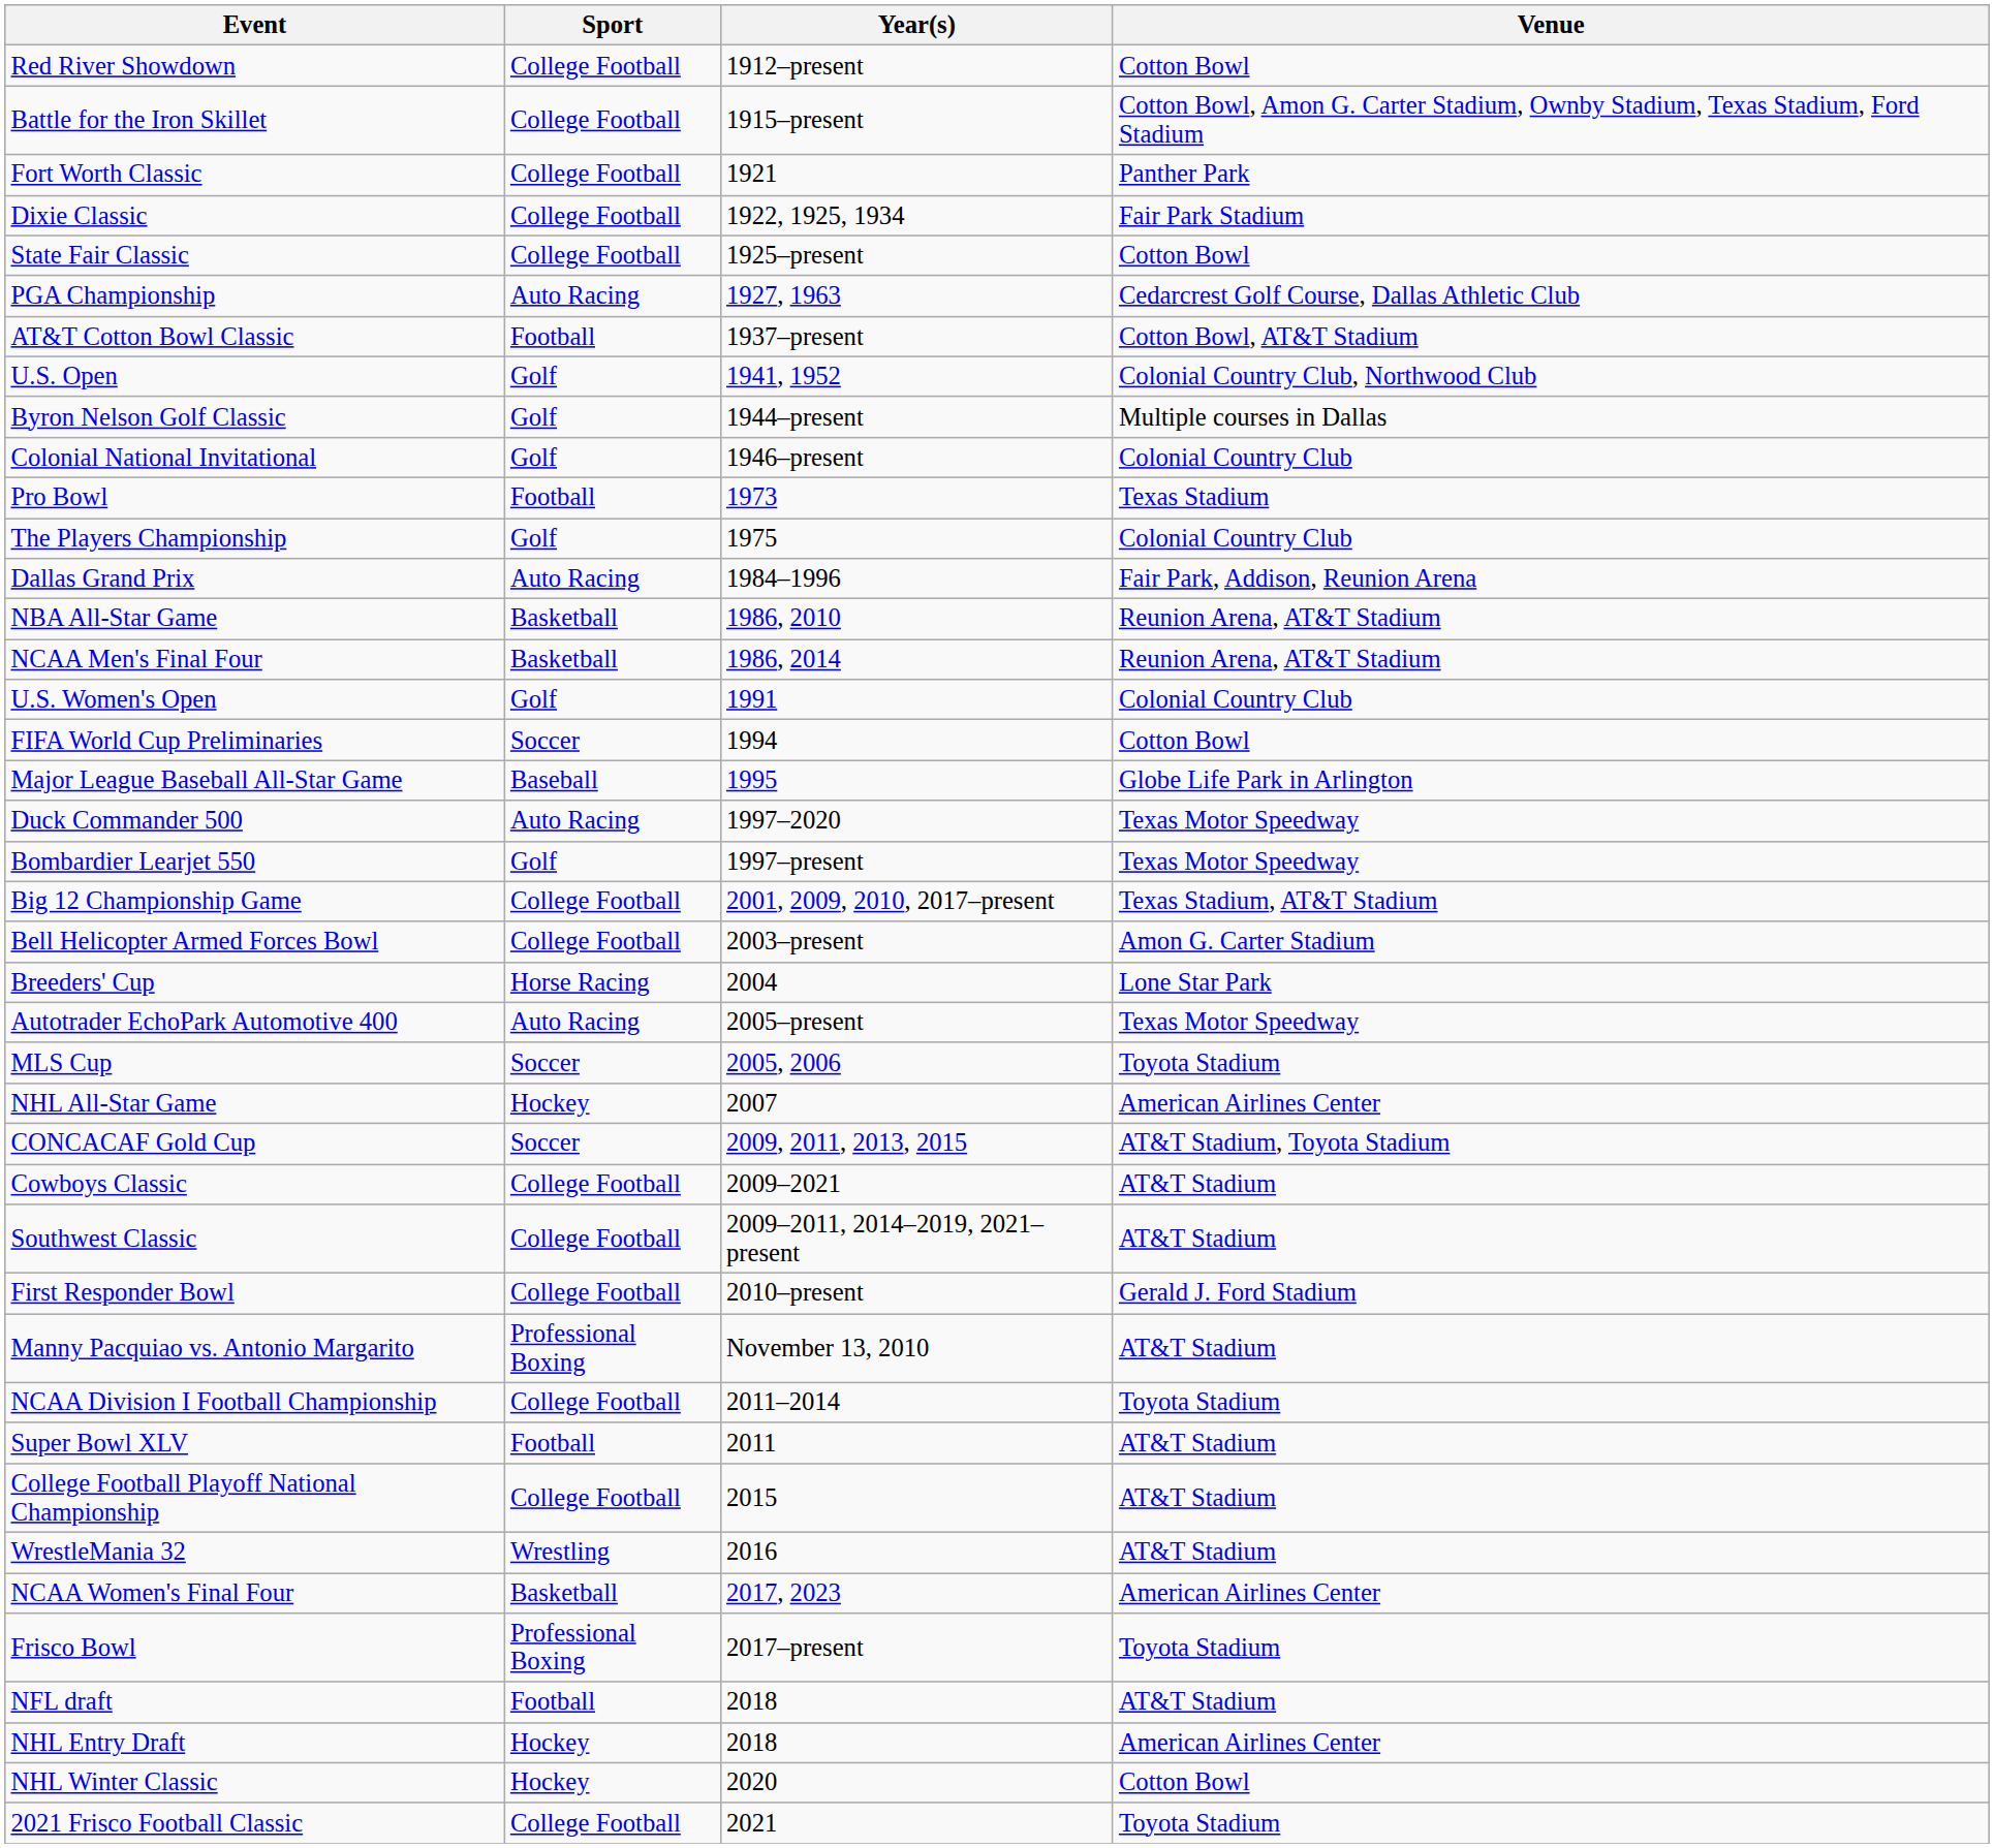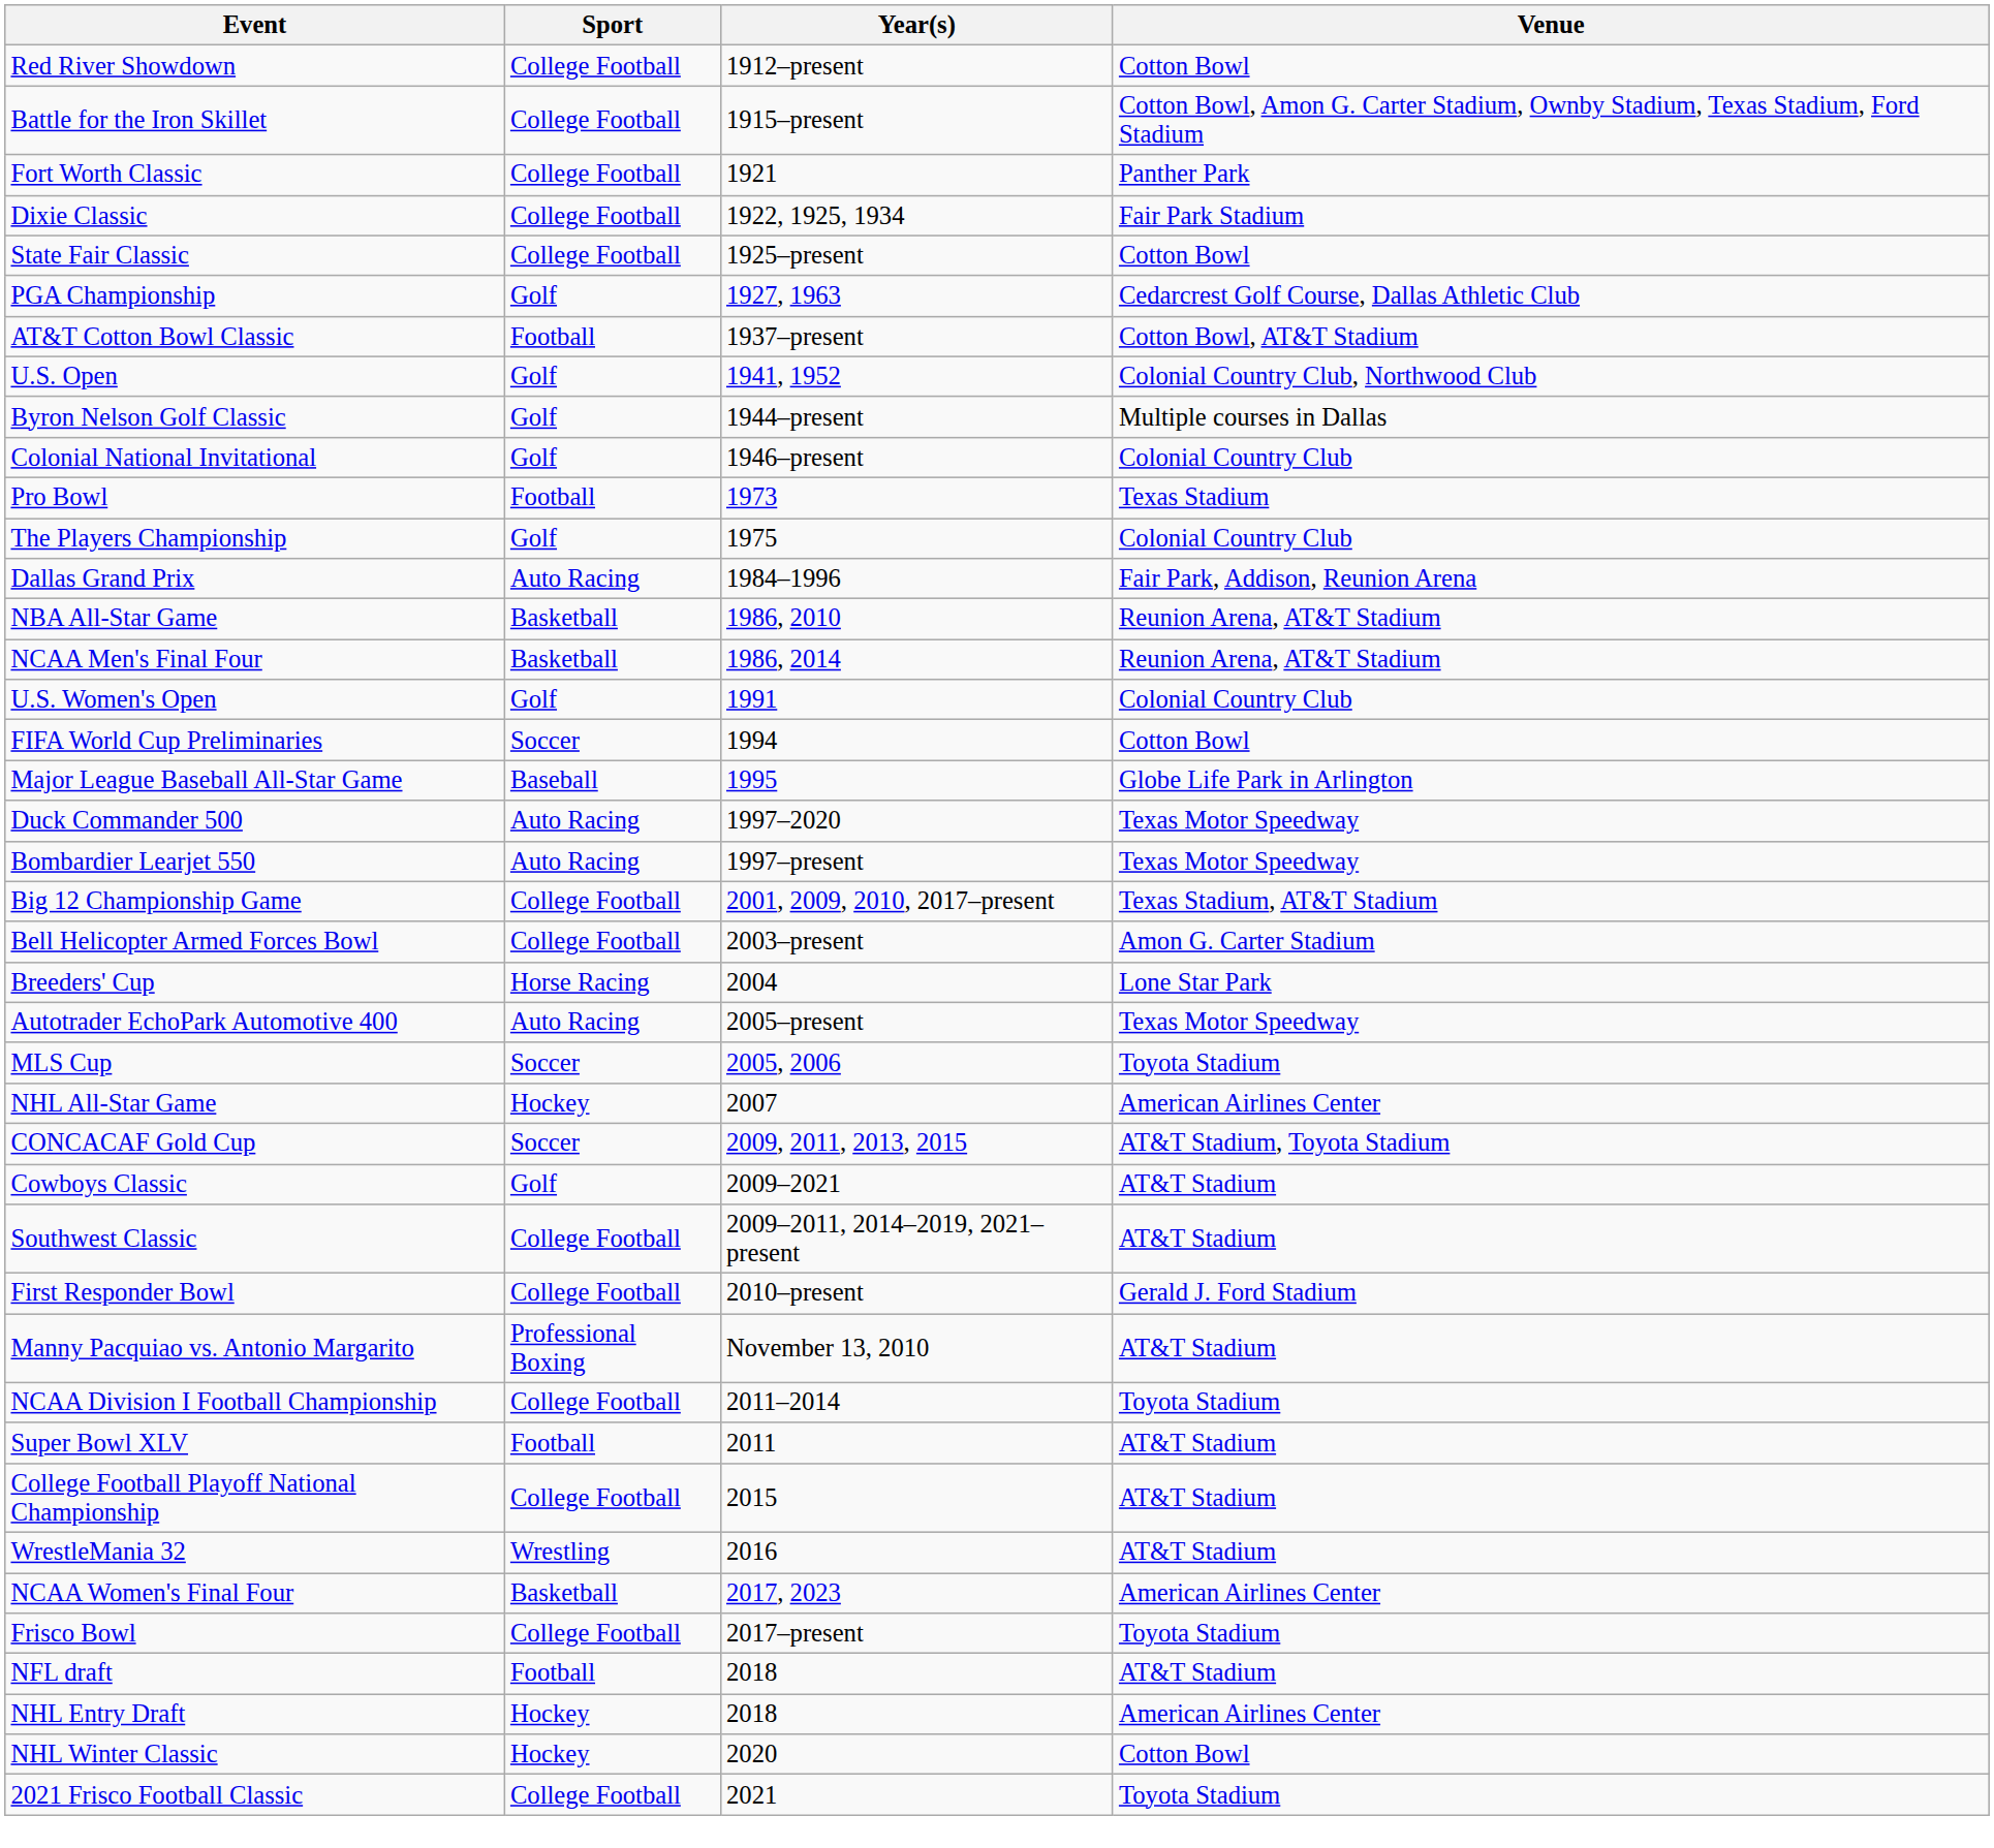PGA Championship | Sport: Auto Racing -> Golf
Bombardier Learjet 550 | Sport: Golf -> Auto Racing
Cowboys Classic | Sport: College Football -> Golf
Frisco Bowl | Sport: Professional Boxing -> College Football
